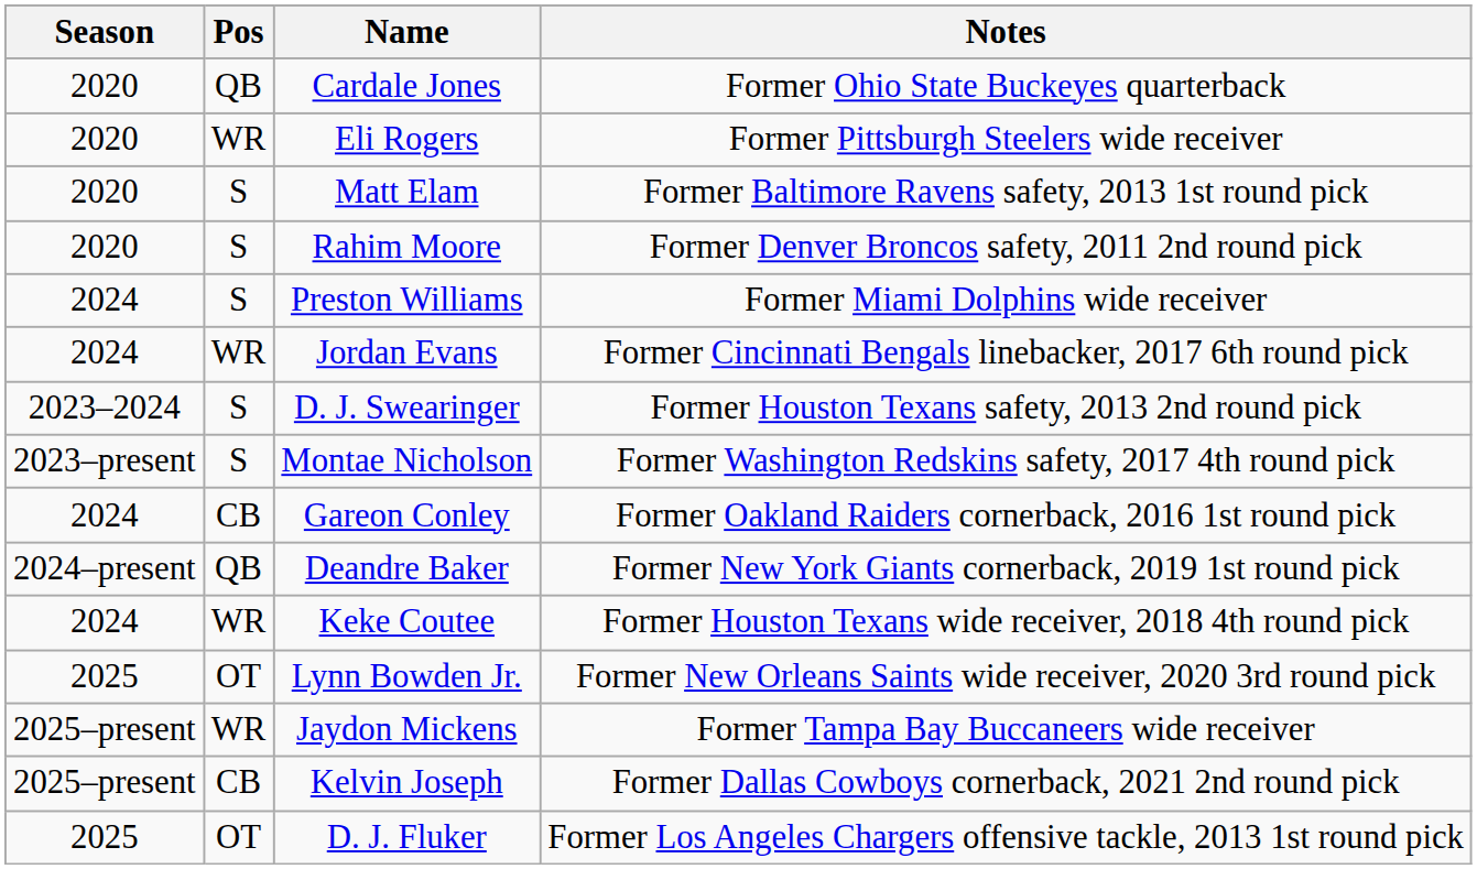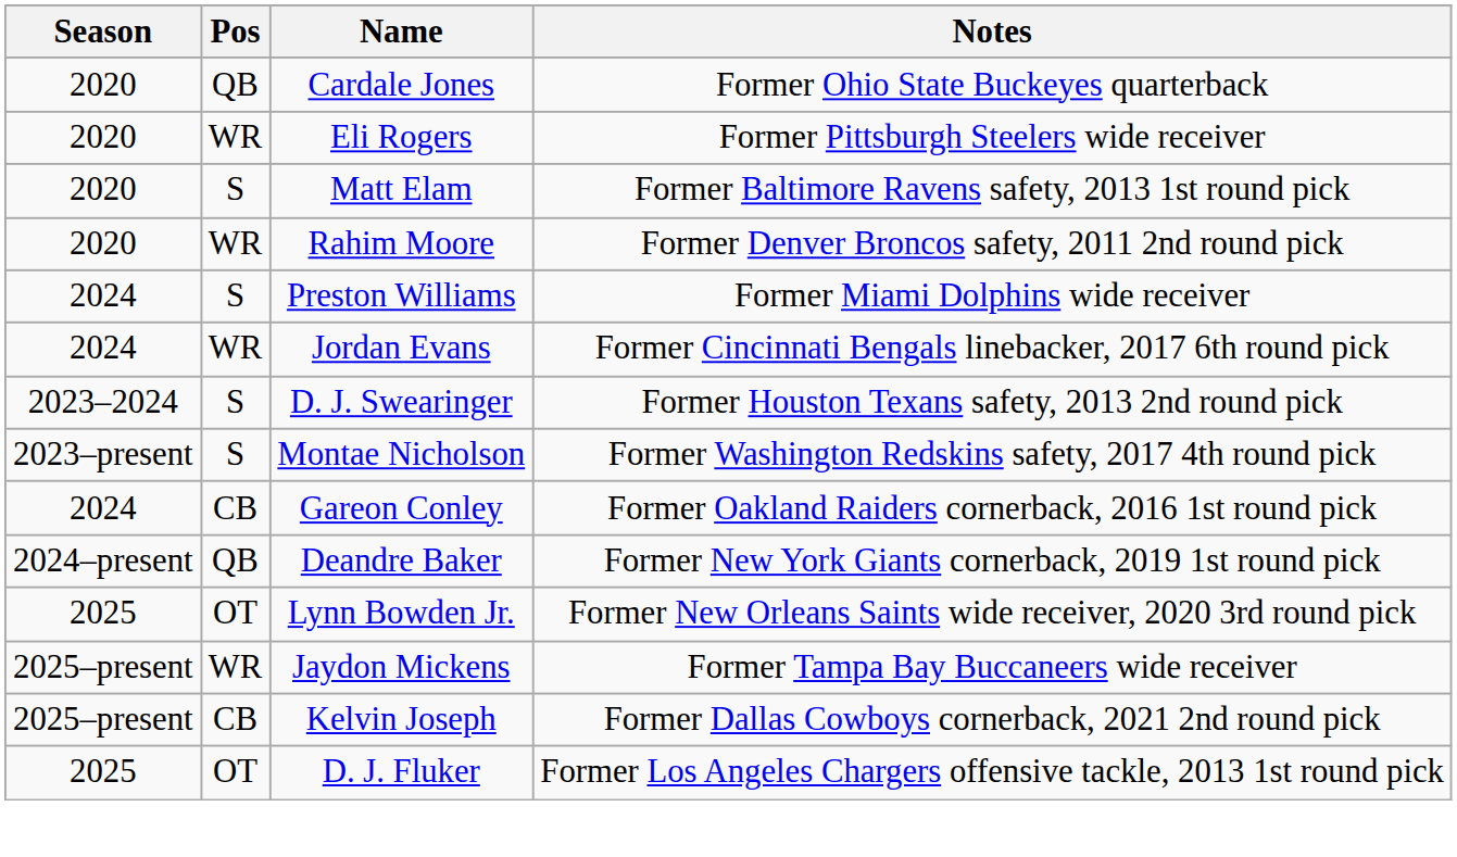Rahim Moore | Pos: S -> WR
- row: 2024 | WR | Keke Coutee | Former Houston Texans wide receiver, 2018 4th round pick
